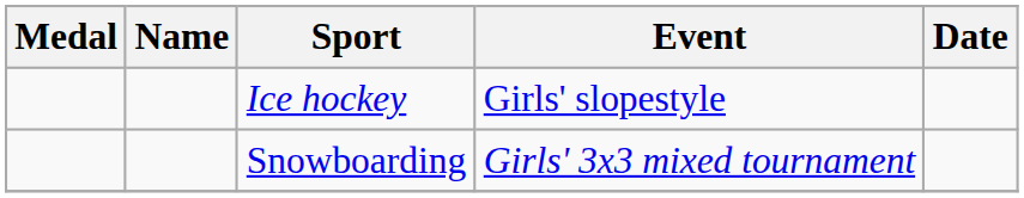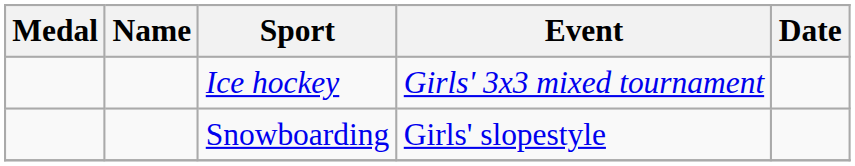Ice hockey | Event: Girls' slopestyle -> Girls' 3x3 mixed tournament
Snowboarding | Event: Girls' 3x3 mixed tournament -> Girls' slopestyle
